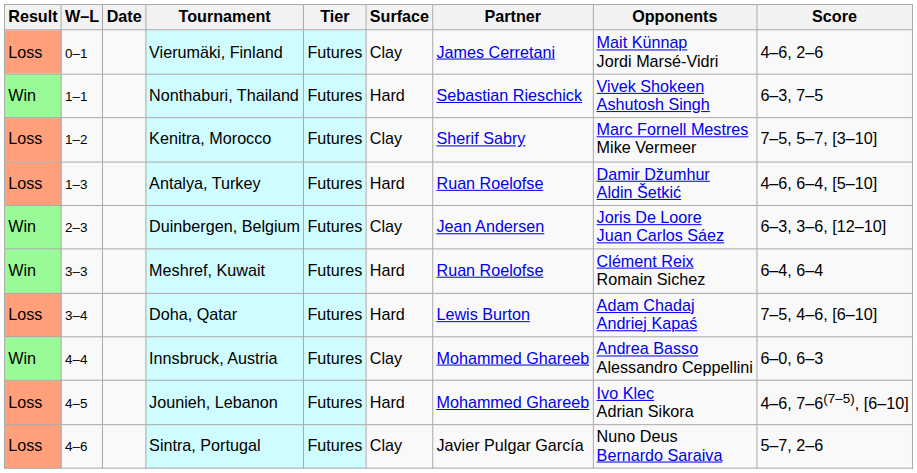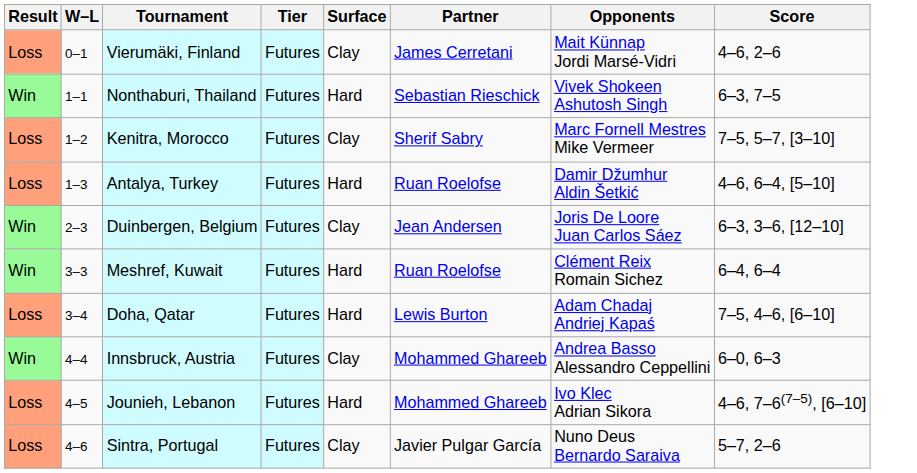- column: Date
